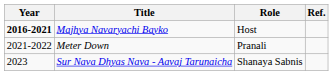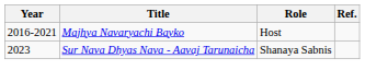Majhya Navaryachi Bayko | Year: bold -> normal
- row: 2021-2022 | Meter Down | Pranali
